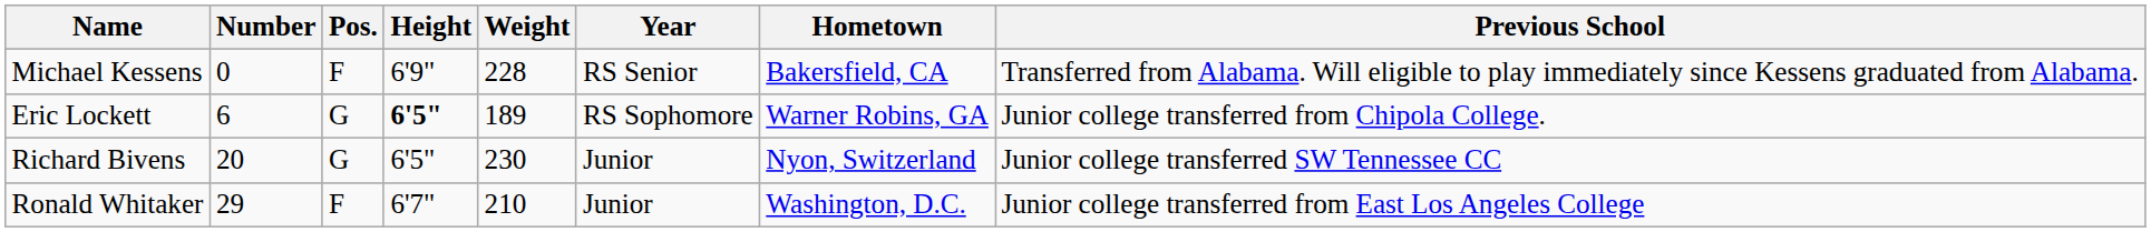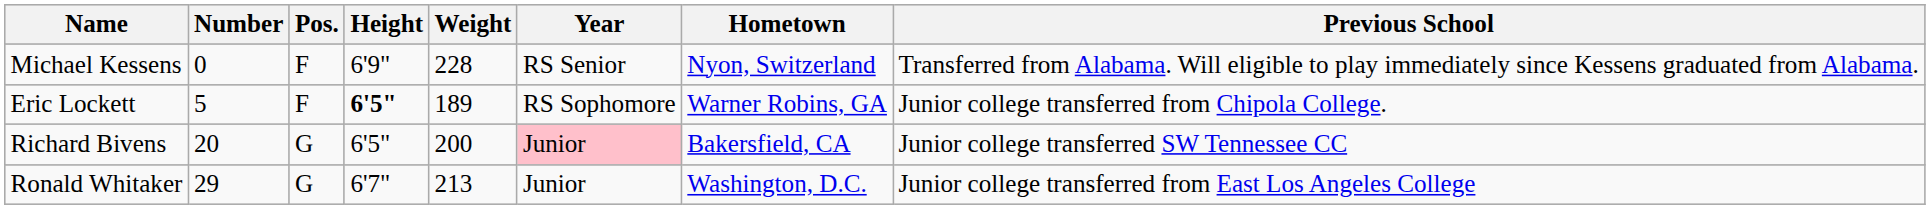Michael Kessens | Hometown: Bakersfield, CA -> Nyon, Switzerland
Eric Lockett | Number: 6 -> 5
Eric Lockett | Pos.: G -> F
Richard Bivens | Weight: 230 -> 200
Richard Bivens | Year: no background -> pink background
Richard Bivens | Hometown: Nyon, Switzerland -> Bakersfield, CA
Ronald Whitaker | Pos.: F -> G
Ronald Whitaker | Weight: 210 -> 213
